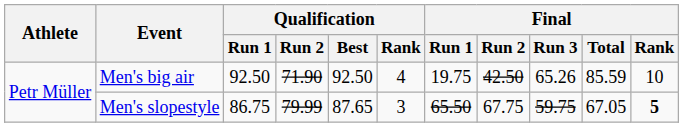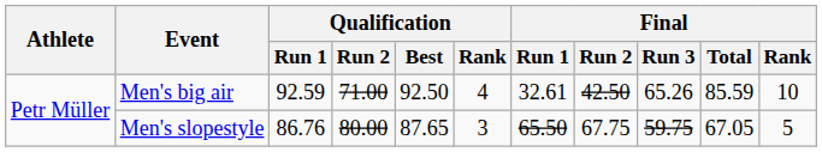Men's big air | Qualification / Run 1: 92.50 -> 92.59
Men's big air | Qualification / Run 2: 71.90 -> 71.00
Men's big air | Final / Run 1: 19.75 -> 32.61
Men's slopestyle | Qualification / Run 1: 86.75 -> 86.76
Men's slopestyle | Qualification / Run 2: 79.99 -> 80.00
Men's slopestyle | Final / Rank: bold -> normal
